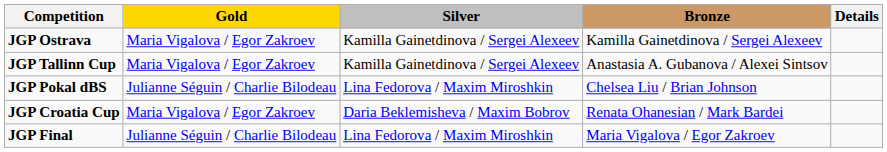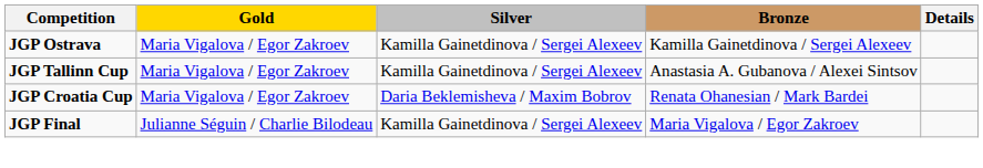- row: JGP Pokal dBS | Julianne Séguin / Charlie Bilodeau | Lina Fedorova / Maxim Miroshkin | Chelsea Liu / Brian Johnson
JGP Final | Silver: Lina Fedorova / Maxim Miroshkin -> Kamilla Gainetdinova / Sergei Alexeev
